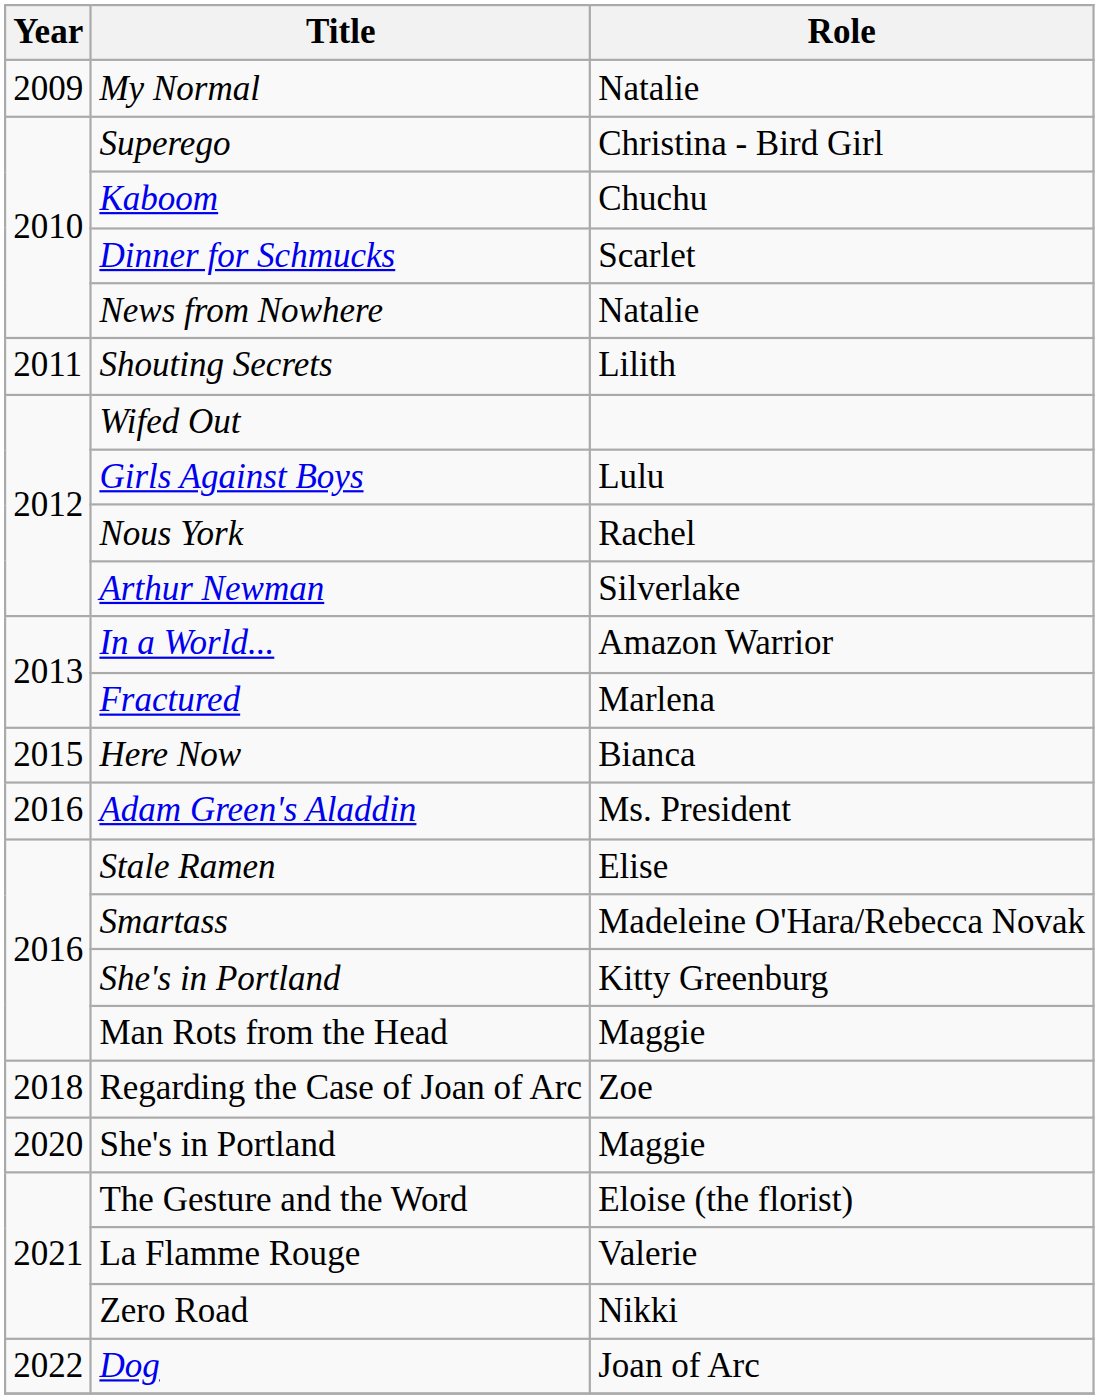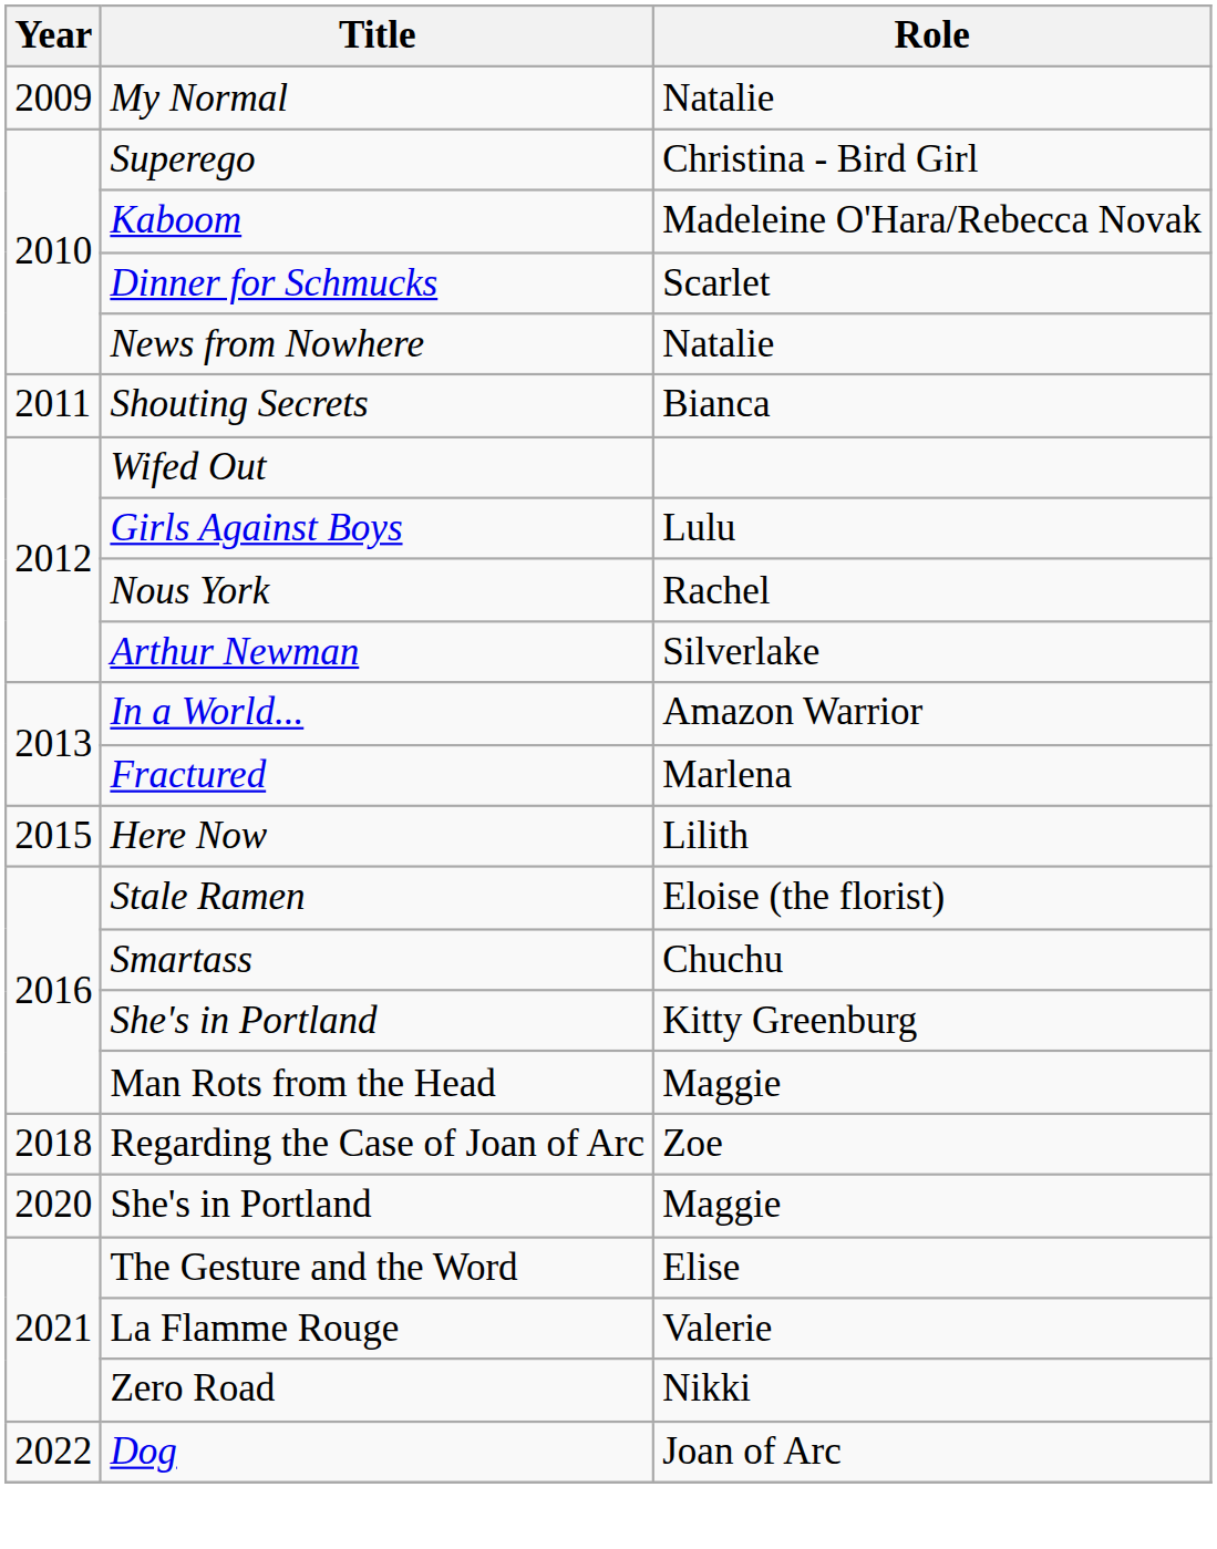Kaboom | Role: Chuchu -> Madeleine O'Hara/Rebecca Novak
Shouting Secrets | Role: Lilith -> Bianca
Here Now | Role: Bianca -> Lilith
- row: 2016 | Adam Green's Aladdin | Ms. President
Stale Ramen | Role: Elise -> Eloise (the florist)
Smartass | Role: Madeleine O'Hara/Rebecca Novak -> Chuchu
The Gesture and the Word | Role: Eloise (the florist) -> Elise
